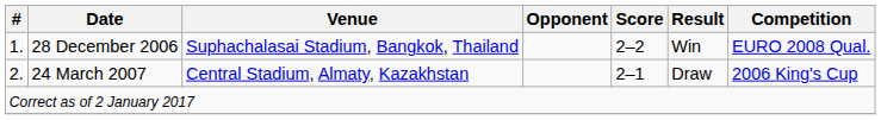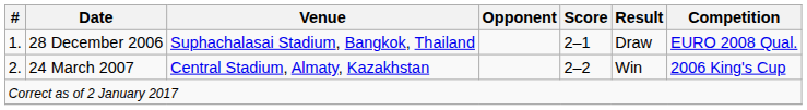28 December 2006 | Score: 2–2 -> 2–1
28 December 2006 | Result: Win -> Draw
24 March 2007 | Score: 2–1 -> 2–2
24 March 2007 | Result: Draw -> Win
